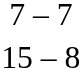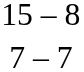rows swapped: 15 – 8 <-> 7 – 7
